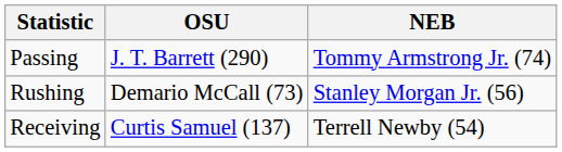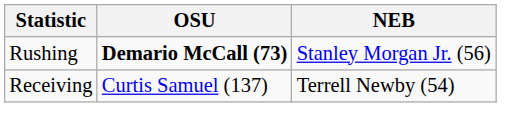- row: Passing | J. T. Barrett (290) | Tommy Armstrong Jr. (74)
Rushing | OSU: normal -> bold
